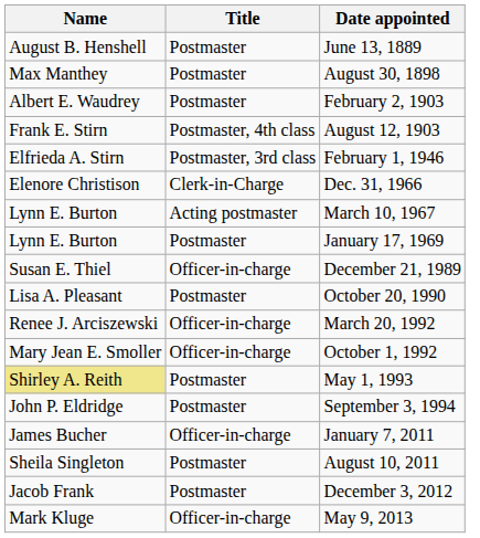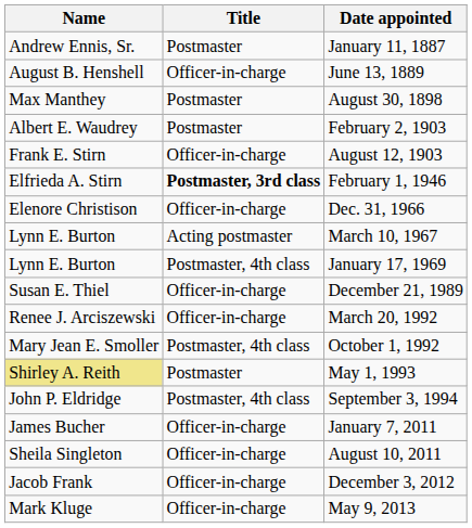+ row: Andrew Ennis, Sr. | Postmaster | January 11, 1887
June 13, 1889 | Title: Postmaster -> Officer-in-charge
August 12, 1903 | Title: Postmaster, 4th class -> Officer-in-charge
February 1, 1946 | Title: normal -> bold
Dec. 31, 1966 | Title: Clerk-in-Charge -> Officer-in-charge
January 17, 1969 | Title: Postmaster -> Postmaster, 4th class
- row: Lisa A. Pleasant | Postmaster | October 20, 1990
October 1, 1992 | Title: Officer-in-charge -> Postmaster, 4th class
September 3, 1994 | Title: Postmaster -> Postmaster, 4th class
August 10, 2011 | Title: Postmaster -> Officer-in-charge
December 3, 2012 | Title: Postmaster -> Officer-in-charge
